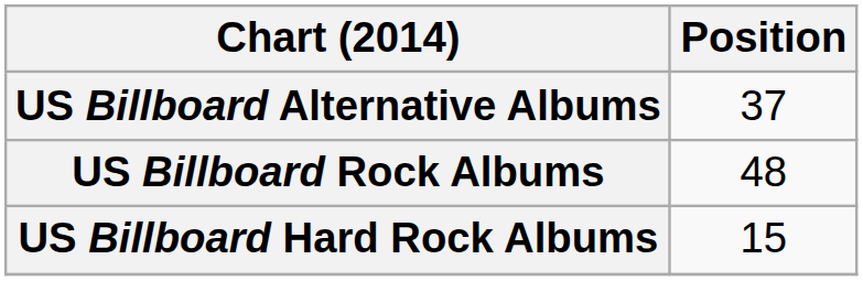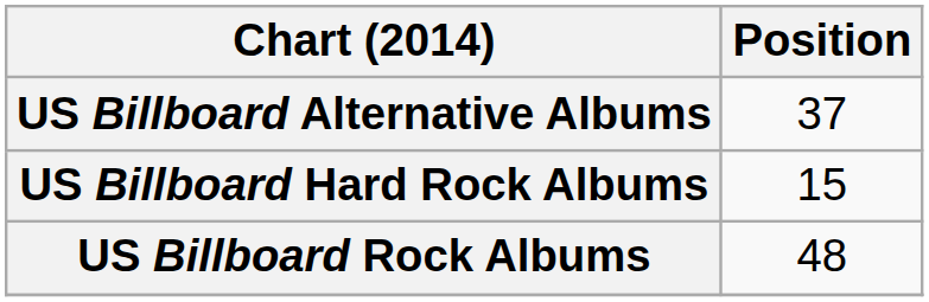rows swapped: US Billboard Hard Rock Albums <-> US Billboard Rock Albums
